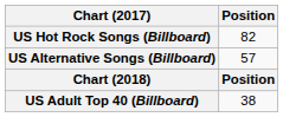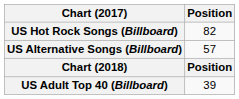US Adult Top 40 (Billboard) | Position: 38 -> 39
